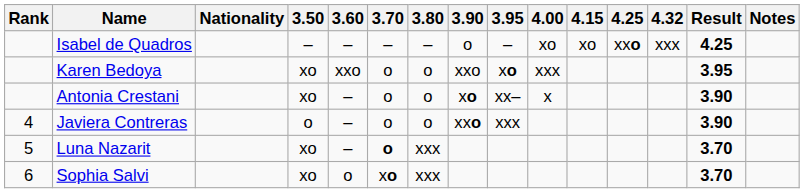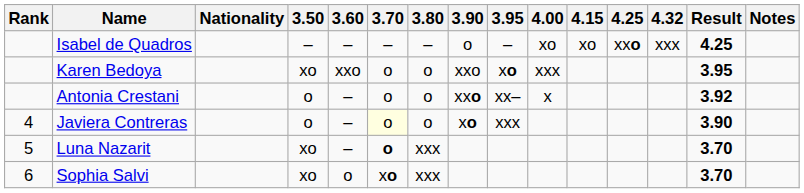Antonia Crestani | 3.50: xo -> o
Antonia Crestani | 3.90: xo -> xxo
Antonia Crestani | Result: 3.90 -> 3.92
Javiera Contreras | 3.70: no background -> lightyellow background
Javiera Contreras | 3.90: xxo -> xo
